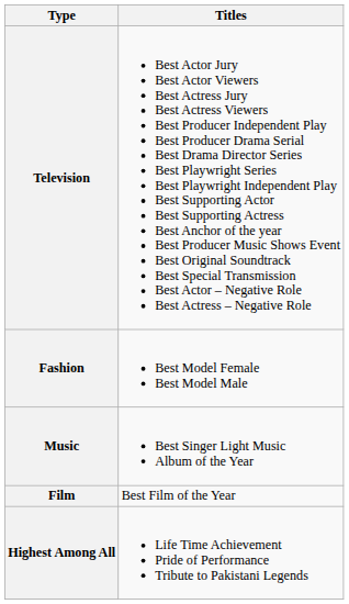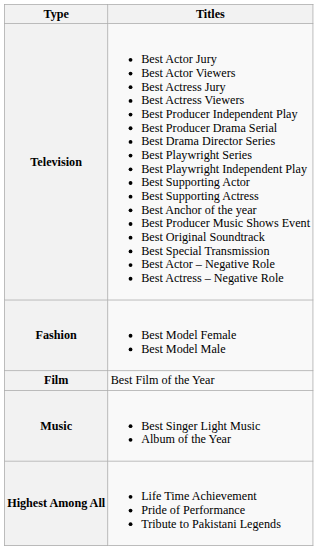rows swapped: Music <-> Film
